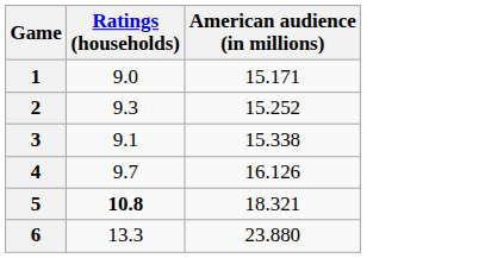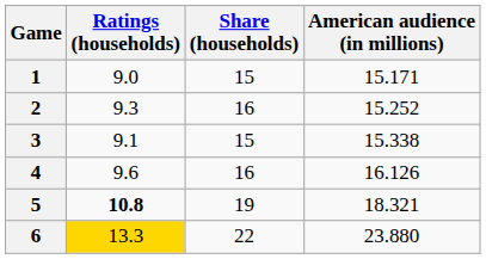+ column: Share (households) | 15 | 16 | 15 | 16 | 19 | 22
4 | Ratings (households): 9.7 -> 9.6
6 | Ratings (households): no background -> gold background
